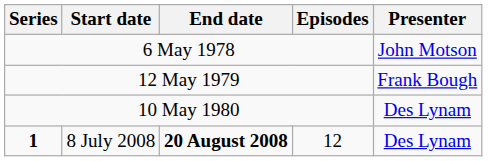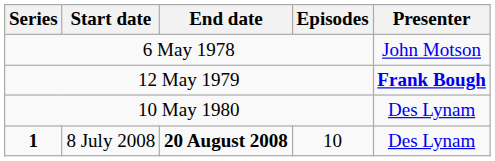12 May 1979 | Presenter: normal -> bold
1 | Episodes: 12 -> 10
